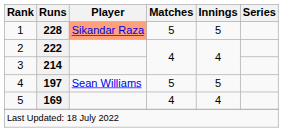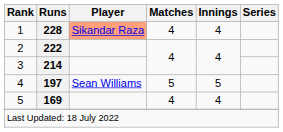1 | Matches: 5 -> 4
1 | Innings: 5 -> 4
